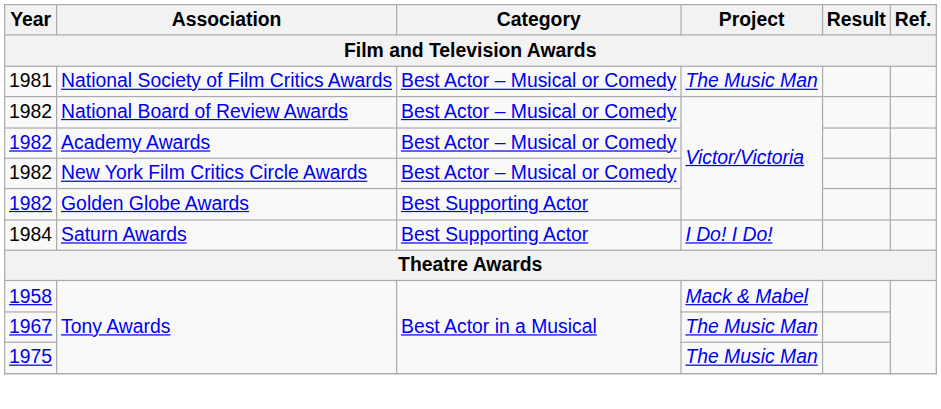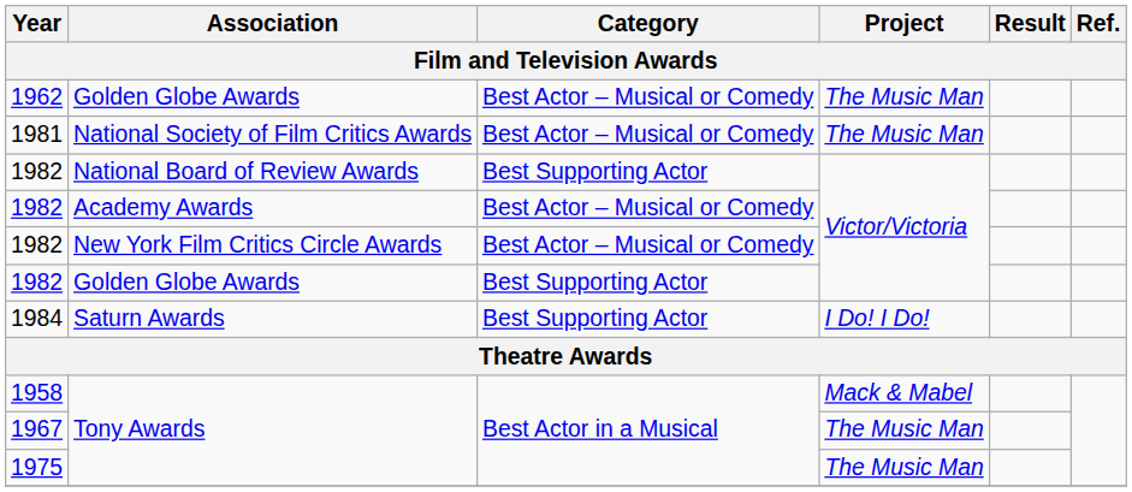+ row: 1962 | Golden Globe Awards | Best Actor – Musical or Comedy | The Music Man
1982 / National Board of Review Awards | Category: Best Actor – Musical or Comedy -> Best Supporting Actor
